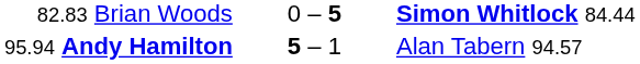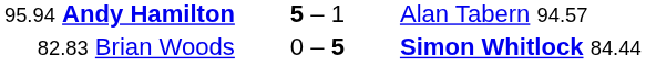rows swapped: 82.83 Brian Woods <-> 95.94 Andy Hamilton
